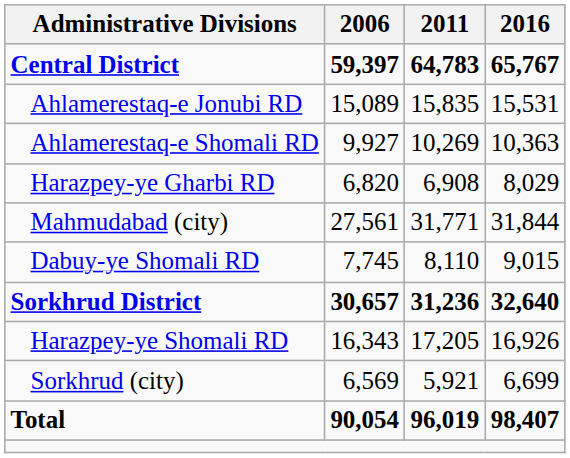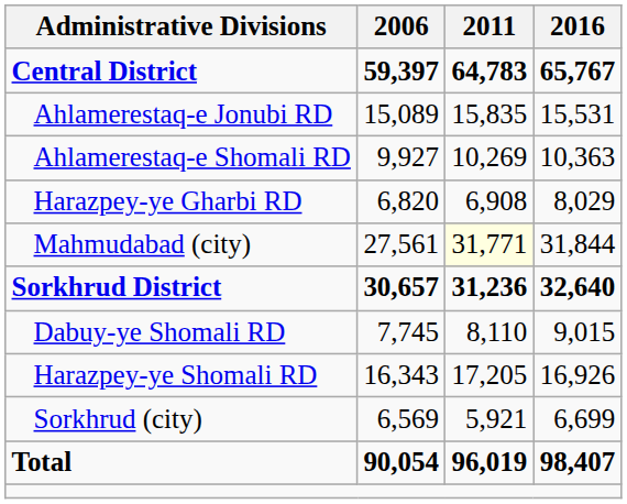Mahmudabad (city) | 2011: no background -> lightyellow background
rows swapped: Sorkhrud District <-> Dabuy-ye Shomali RD
